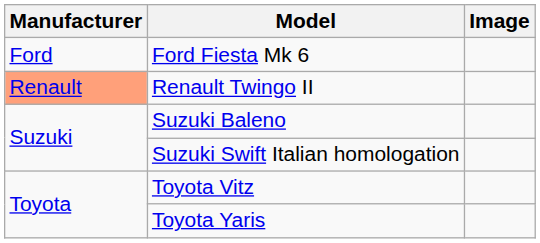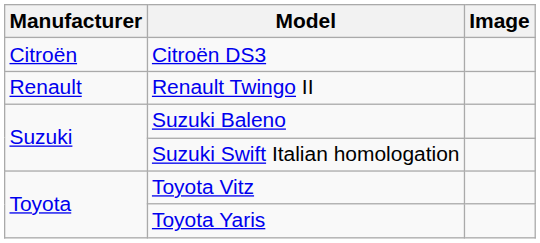+ row: Citroën | Citroën DS3
- row: Ford | Ford Fiesta Mk 6
Renault Twingo II | Manufacturer: lightsalmon background -> no background
